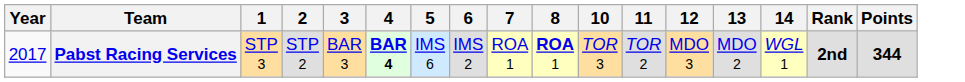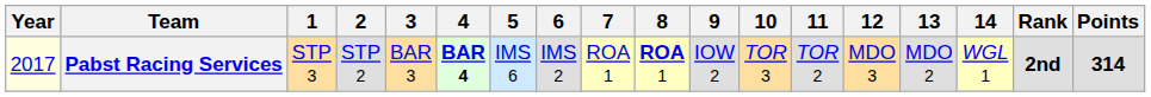+ column: 9 | IOW 2
Pabst Racing Services | Year: no background -> lightyellow background
Pabst Racing Services | Points: 344 -> 314
